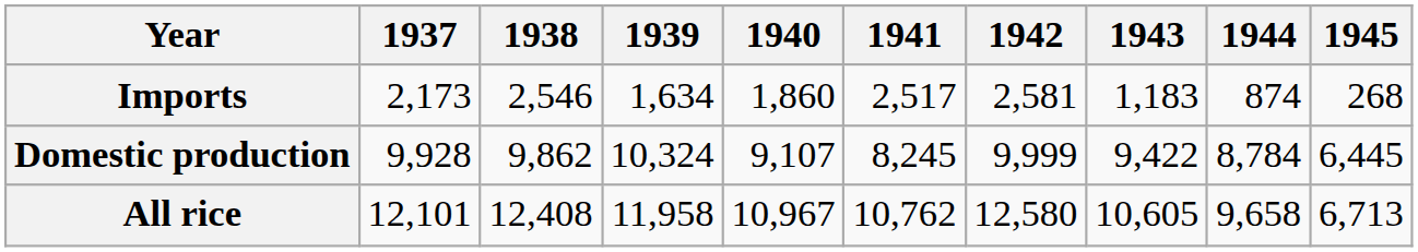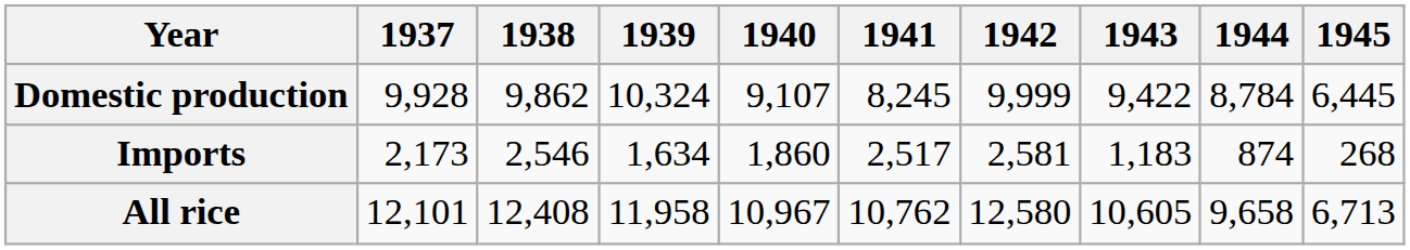rows swapped: Domestic production <-> Imports
